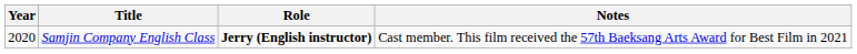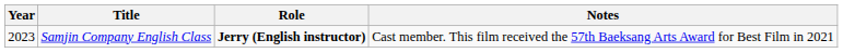Samjin Company English Class | Year: 2020 -> 2023
